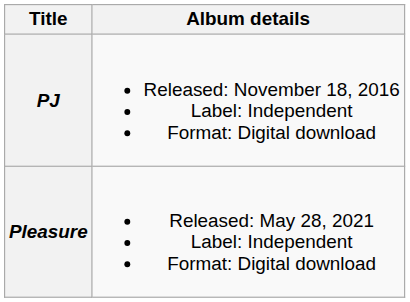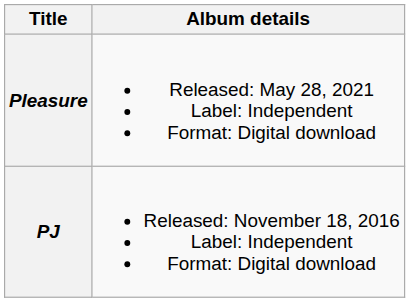rows swapped: PJ <-> Pleasure
